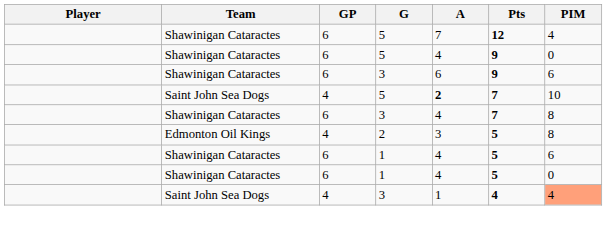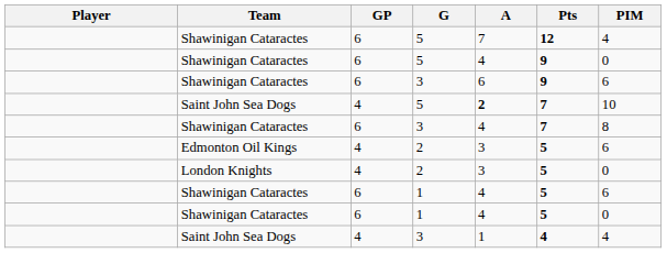Edmonton Oil Kings | PIM: 8 -> 6
+ row: London Knights | 4 | 2 | 3 | 5 | 0
Saint John Sea Dogs / 3 | PIM: lightsalmon background -> no background
